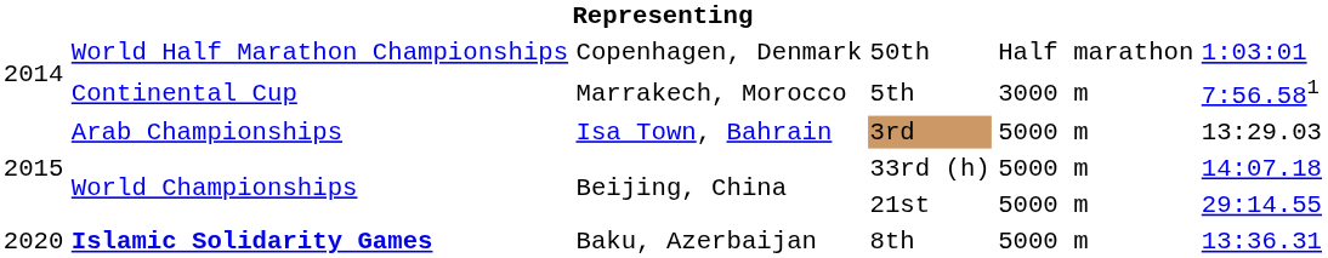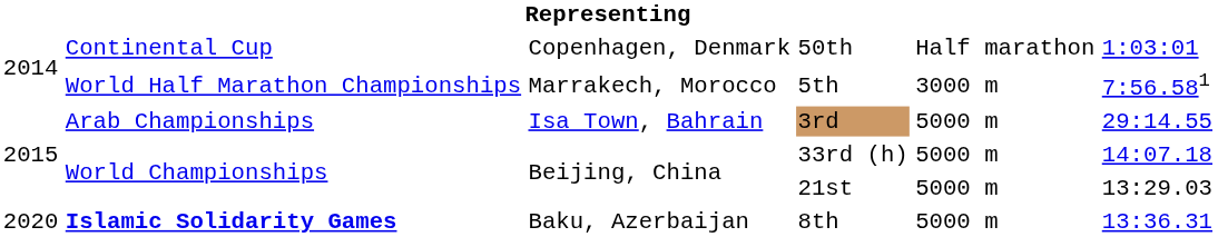50th | column 2: World Half Marathon Championships -> Continental Cup
5th | column 2: Continental Cup -> World Half Marathon Championships
3rd | column 6: 13:29.03 -> 29:14.55
21st | column 6: 29:14.55 -> 13:29.03
